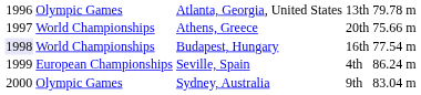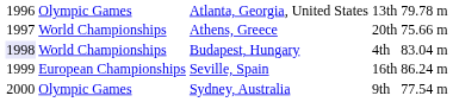Budapest, Hungary | column 4: 16th -> 4th
Budapest, Hungary | column 5: 77.54 m -> 83.04 m
Seville, Spain | column 4: 4th -> 16th
Sydney, Australia | column 5: 83.04 m -> 77.54 m
